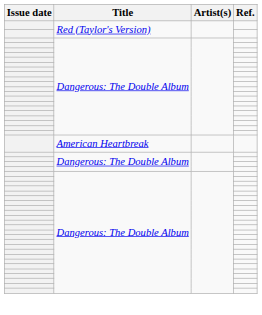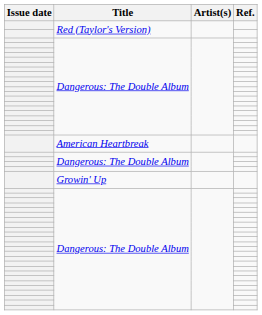+ row: Growin' Up
